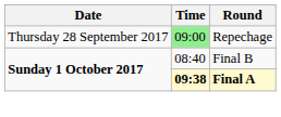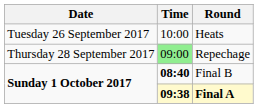+ row: Tuesday 26 September 2017 | 10:00 | Heats
Final B | Time: normal -> bold
